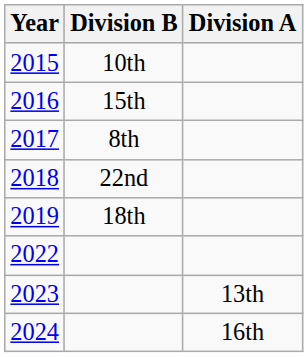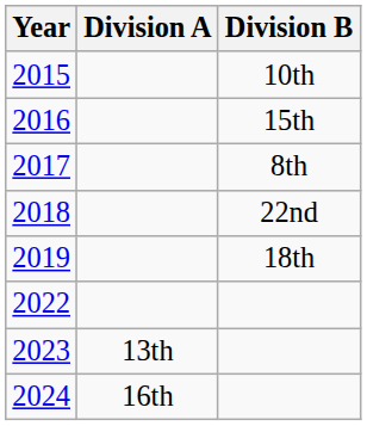columns swapped: Division A <-> Division B
